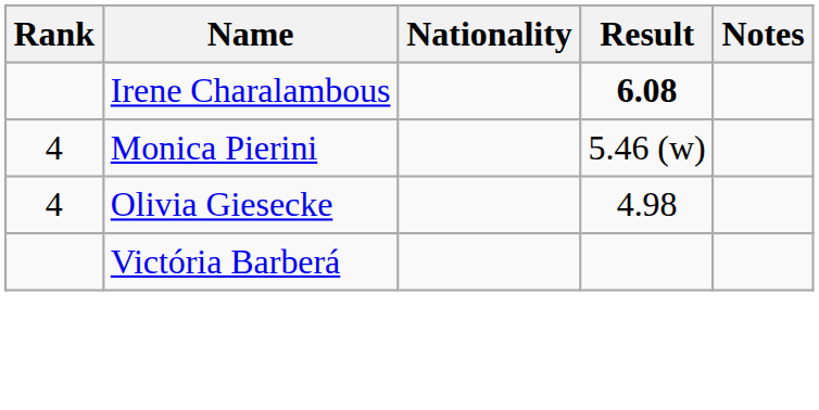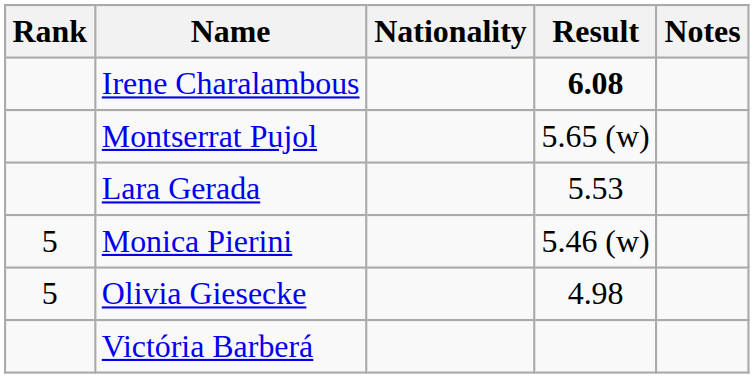+ row: Montserrat Pujol | 5.65 (w)
+ row: Lara Gerada | 5.53
Monica Pierini | Rank: 4 -> 5
Olivia Giesecke | Rank: 4 -> 5
